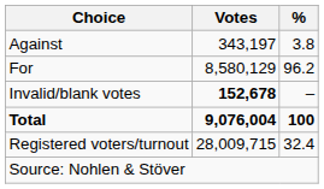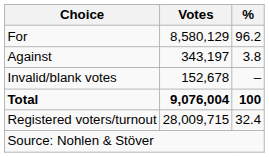rows swapped: For <-> Against
Invalid/blank votes | Votes: bold -> normal
